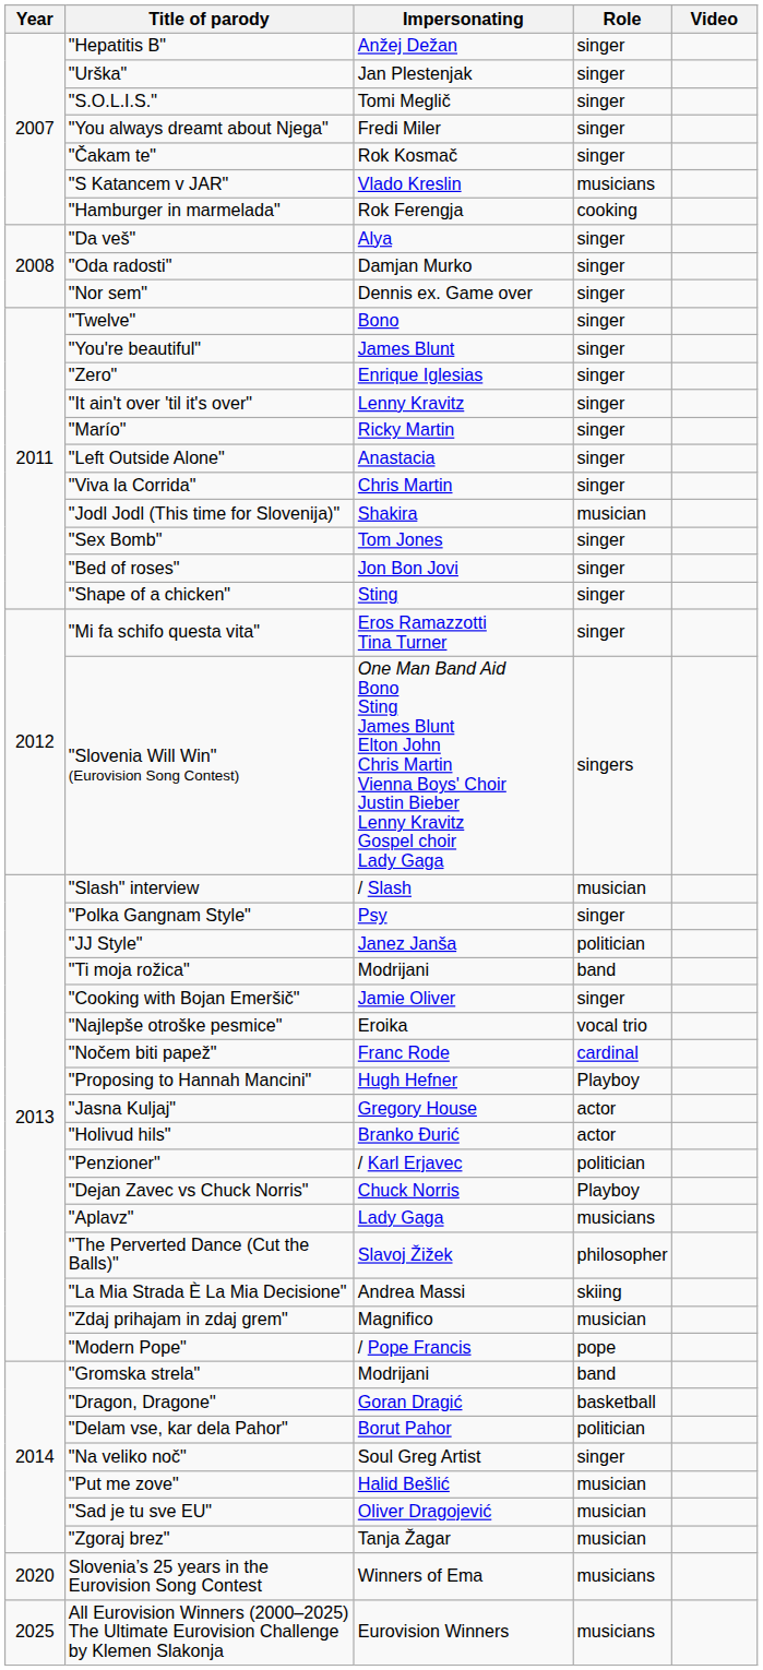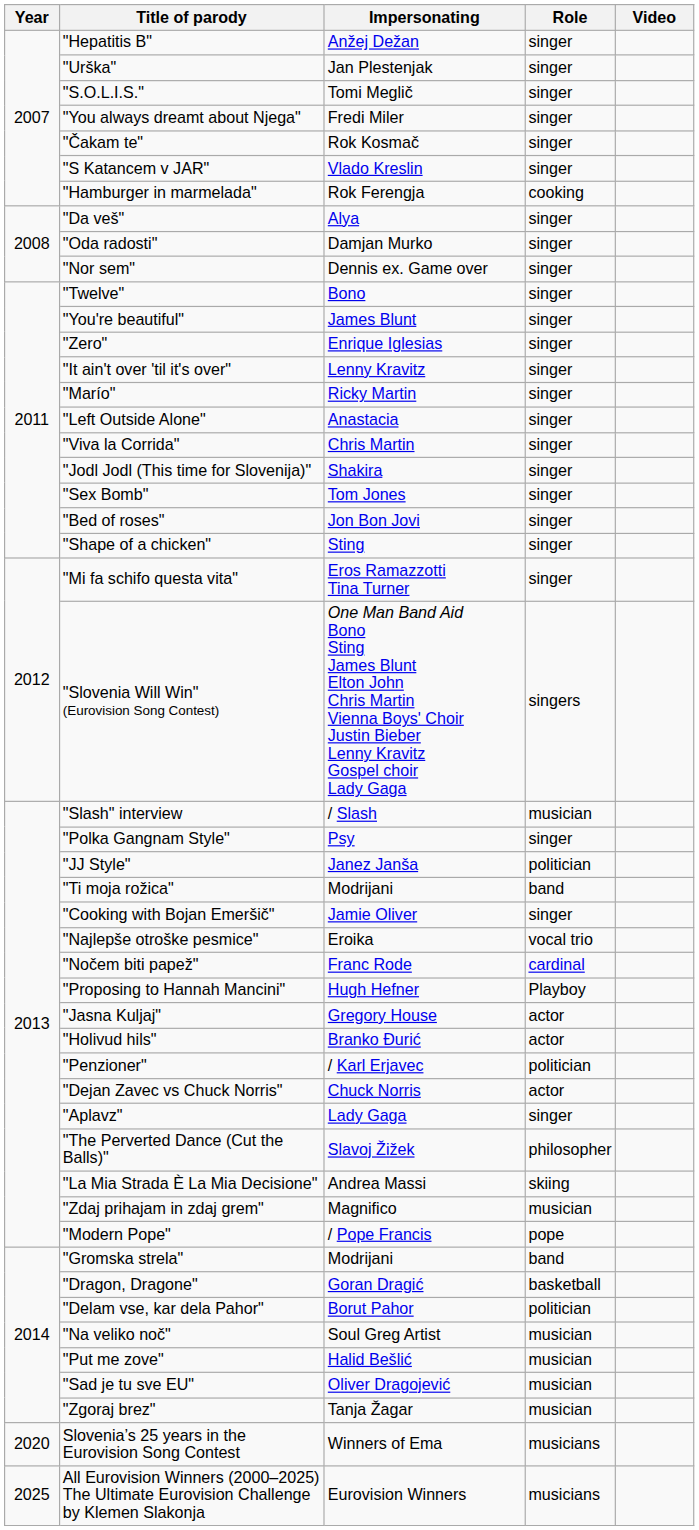"S Katancem v JAR" | Role: musicians -> singer
"Jodl Jodl (This time for Slovenija)" | Role: musician -> singer
"Dejan Zavec vs Chuck Norris" | Role: Playboy -> actor
"Aplavz" | Role: musicians -> singer
"Na veliko noč" | Role: singer -> musician
